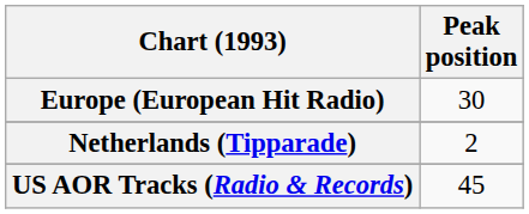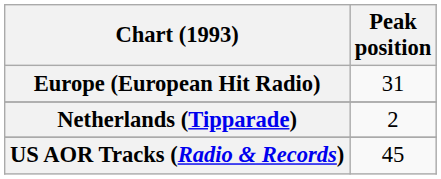Europe (European Hit Radio) | Peak position: 30 -> 31
